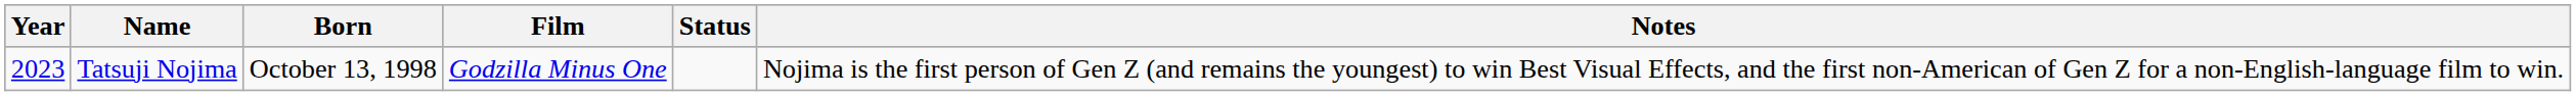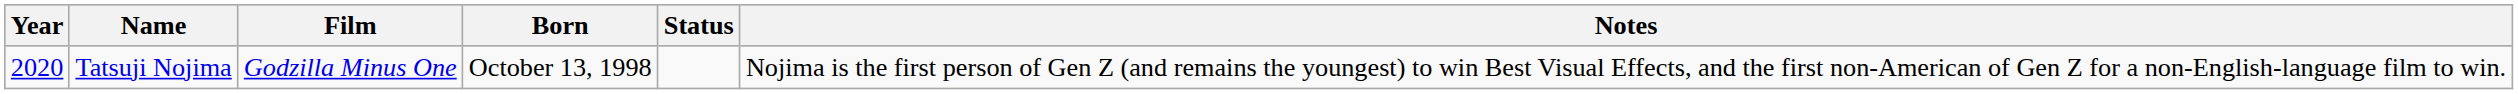columns swapped: Born <-> Film
Tatsuji Nojima | Year: 2023 -> 2020
